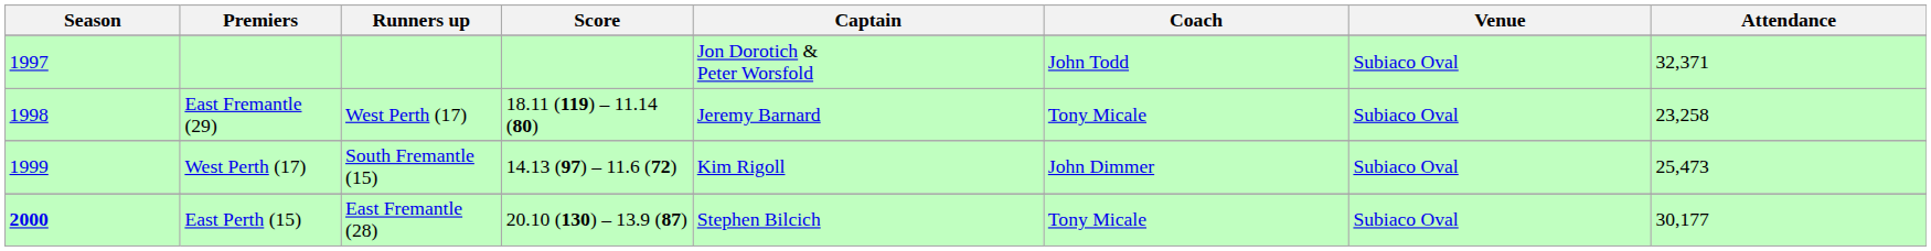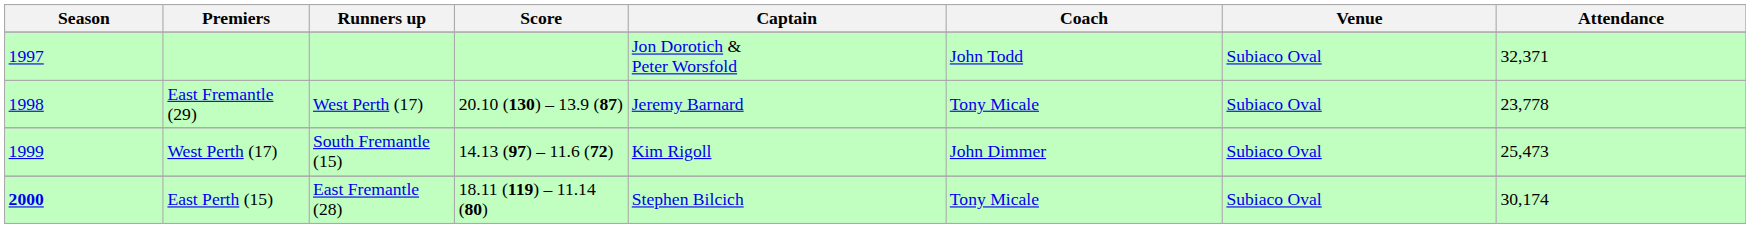East Fremantle (29) | Score: 18.11 (119) – 11.14 (80) -> 20.10 (130) – 13.9 (87)
East Fremantle (29) | Attendance: 23,258 -> 23,778
East Perth (15) | Score: 20.10 (130) – 13.9 (87) -> 18.11 (119) – 11.14 (80)
East Perth (15) | Attendance: 30,177 -> 30,174
